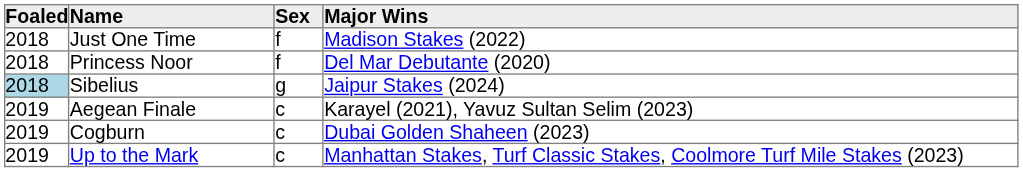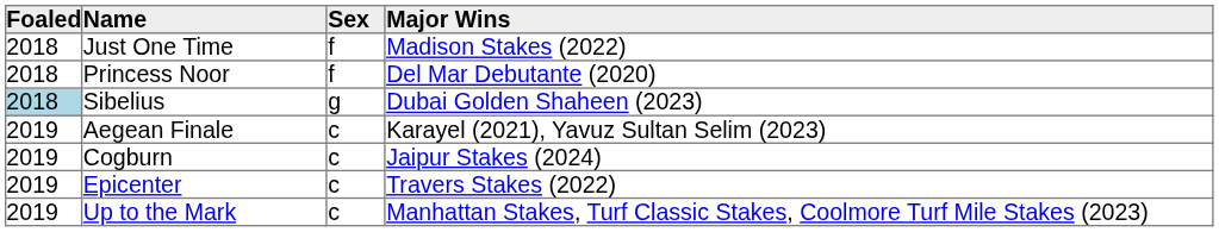Sibelius | Major Wins: Jaipur Stakes (2024) -> Dubai Golden Shaheen (2023)
Cogburn | Major Wins: Dubai Golden Shaheen (2023) -> Jaipur Stakes (2024)
+ row: 2019 | Epicenter | c | Travers Stakes (2022)
